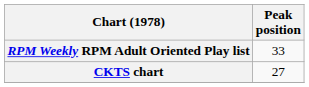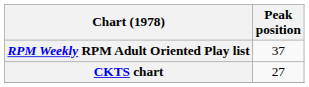RPM Weekly RPM Adult Oriented Play list | Peak position: 33 -> 37
